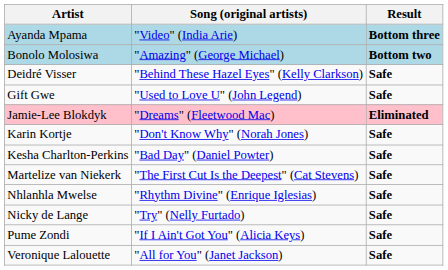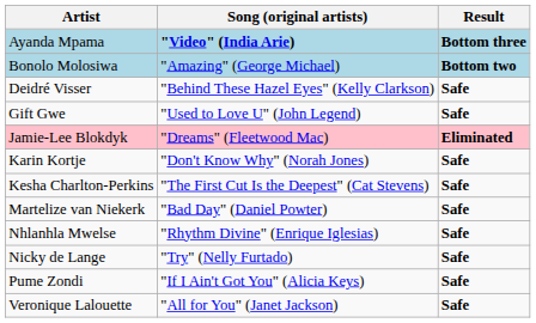Ayanda Mpama | Song (original artists): normal -> bold
Kesha Charlton-Perkins | Song (original artists): "Bad Day" (Daniel Powter) -> "The First Cut Is the Deepest" (Cat Stevens)
Martelize van Niekerk | Song (original artists): "The First Cut Is the Deepest" (Cat Stevens) -> "Bad Day" (Daniel Powter)
